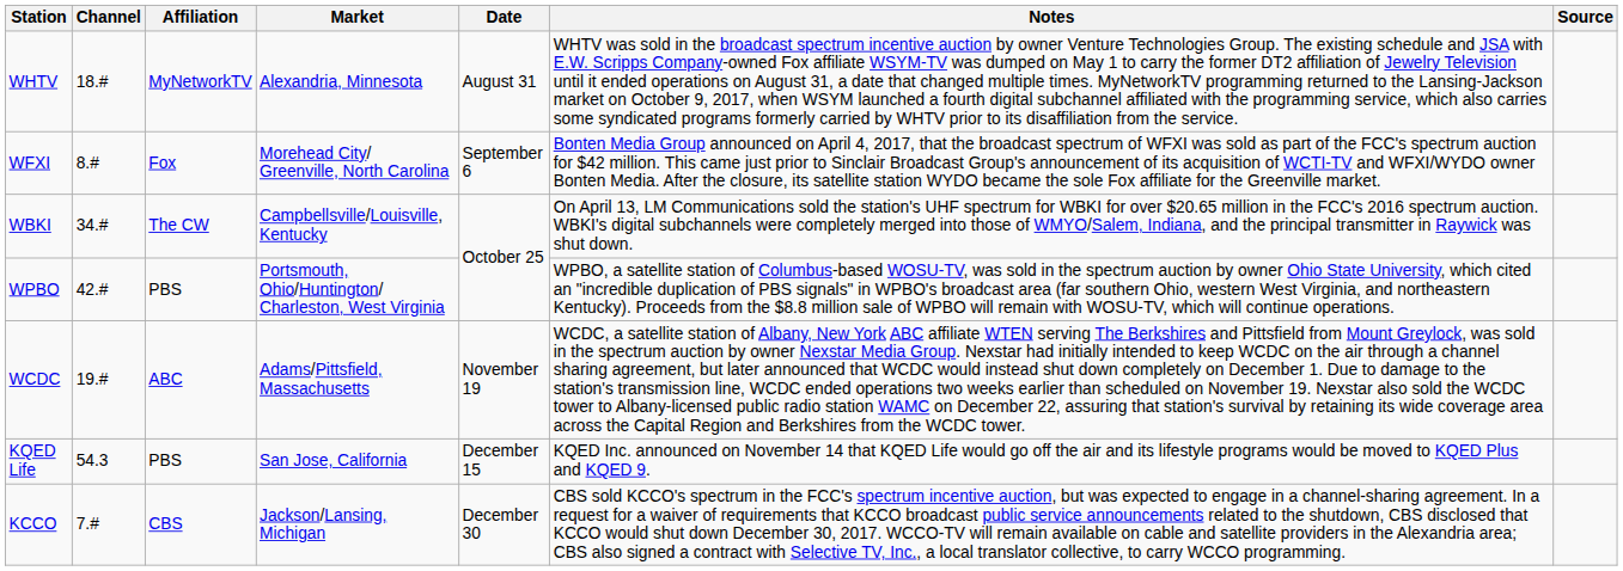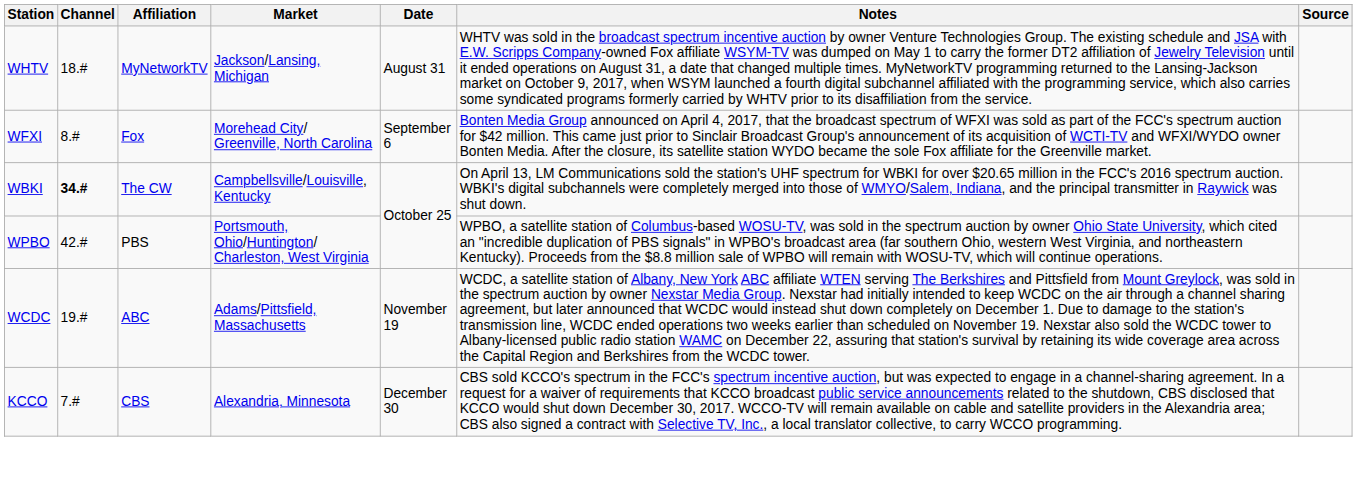WHTV | Market: Alexandria, Minnesota -> Jackson/Lansing, Michigan
WBKI | Channel: normal -> bold
- row: KQED Life | 54.3 | PBS | San Jose, California | December 15 | KQED Inc. announced on November 14 that KQED Life would go off the air and its lifestyle programs would be moved to KQED Plus and KQED 9.
KCCO | Market: Jackson/Lansing, Michigan -> Alexandria, Minnesota
